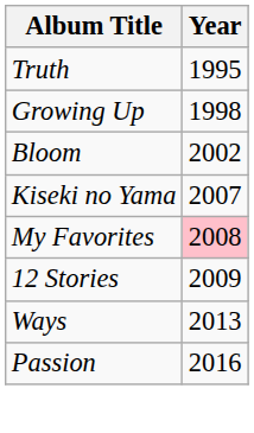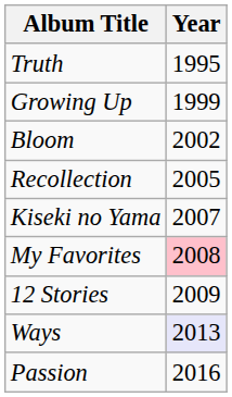Growing Up | Year: 1998 -> 1999
+ row: Recollection | 2005
Ways | Year: no background -> lavender background
